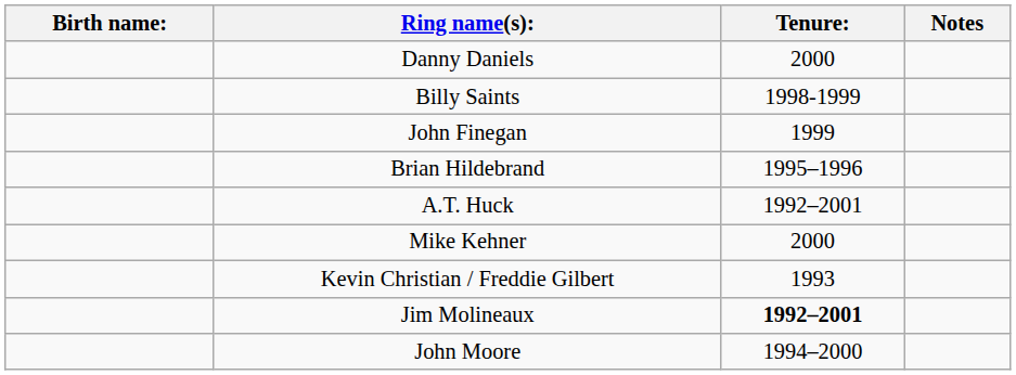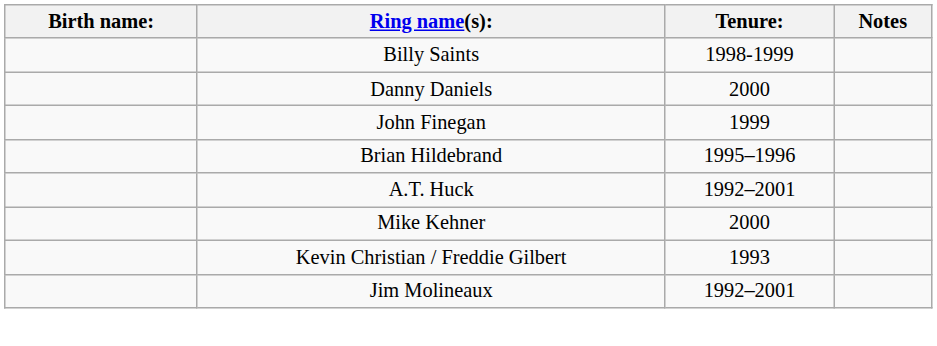rows swapped: Billy Saints <-> Danny Daniels
Jim Molineaux | Tenure:: bold -> normal
- row: John Moore | 1994–2000
